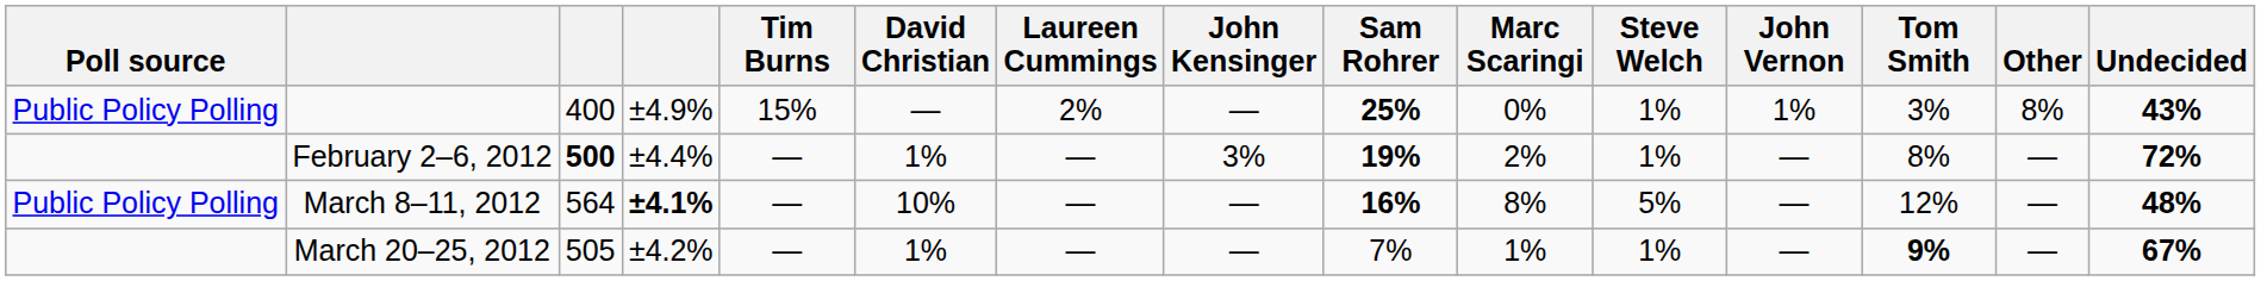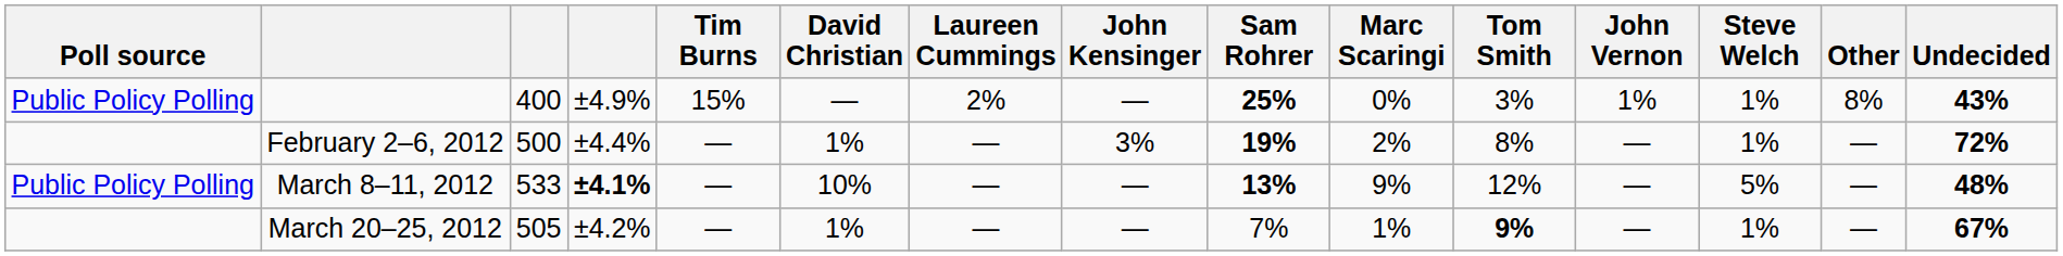columns swapped: Tom Smith <-> Steve Welch
February 2–6, 2012 | column 3: bold -> normal
March 8–11, 2012 | column 3: 564 -> 533
March 8–11, 2012 | Sam Rohrer: 16% -> 13%
March 8–11, 2012 | Marc Scaringi: 8% -> 9%
